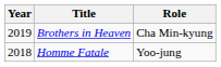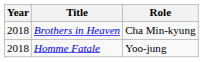Brothers in Heaven | Year: 2019 -> 2018
